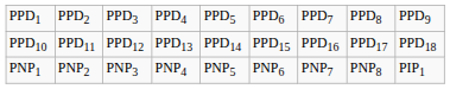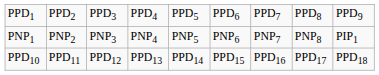rows swapped: PPD10 <-> PNP1
